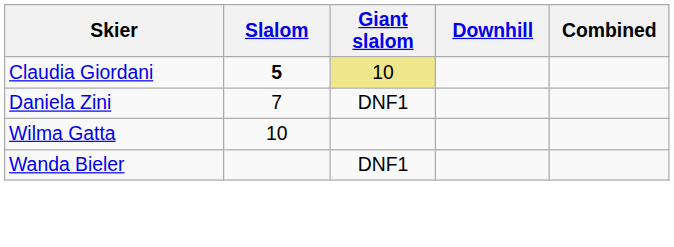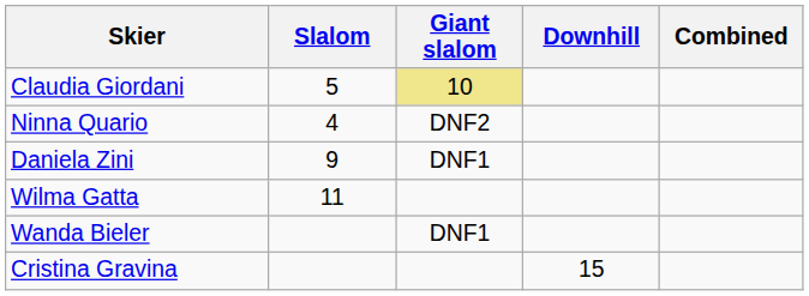Claudia Giordani | Slalom: bold -> normal
+ row: Ninna Quario | 4 | DNF2
Daniela Zini | Slalom: 7 -> 9
Wilma Gatta | Slalom: 10 -> 11
+ row: Cristina Gravina | 15
